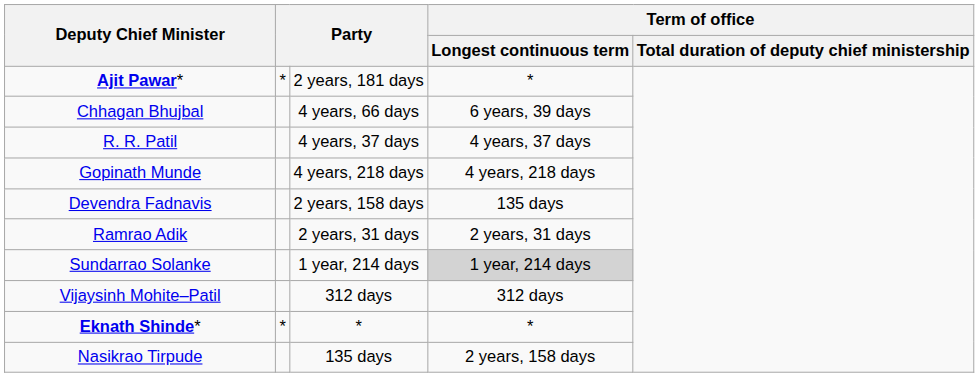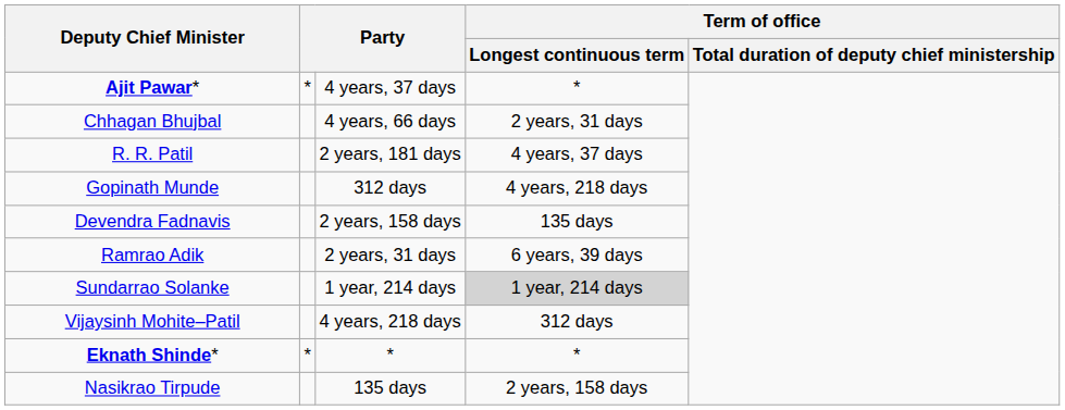Ajit Pawar* | column 3: 2 years, 181 days -> 4 years, 37 days
Chhagan Bhujbal | Term of office / Longest continuous term: 6 years, 39 days -> 2 years, 31 days
R. R. Patil | column 3: 4 years, 37 days -> 2 years, 181 days
Gopinath Munde | column 3: 4 years, 218 days -> 312 days
Ramrao Adik | Term of office / Longest continuous term: 2 years, 31 days -> 6 years, 39 days
Vijaysinh Mohite–Patil | column 3: 312 days -> 4 years, 218 days
